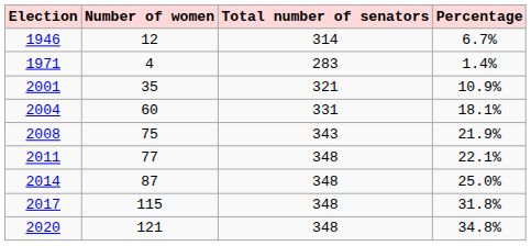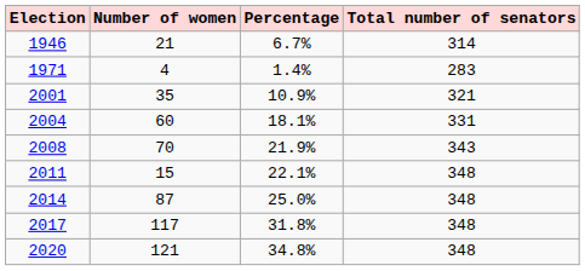columns swapped: Total number of senators <-> Percentage
1946 | Number of women: 12 -> 21
2008 | Number of women: 75 -> 70
2011 | Number of women: 77 -> 15
2017 | Number of women: 115 -> 117
